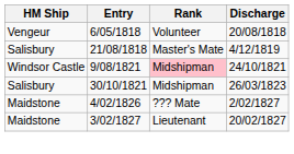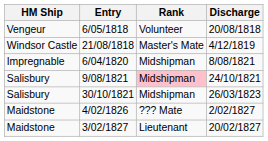21/08/1818 | HM Ship: Salisbury -> Windsor Castle
+ row: Impregnable | 6/04/1820 | Midshipman | 8/08/1821
9/08/1821 | HM Ship: Windsor Castle -> Salisbury
